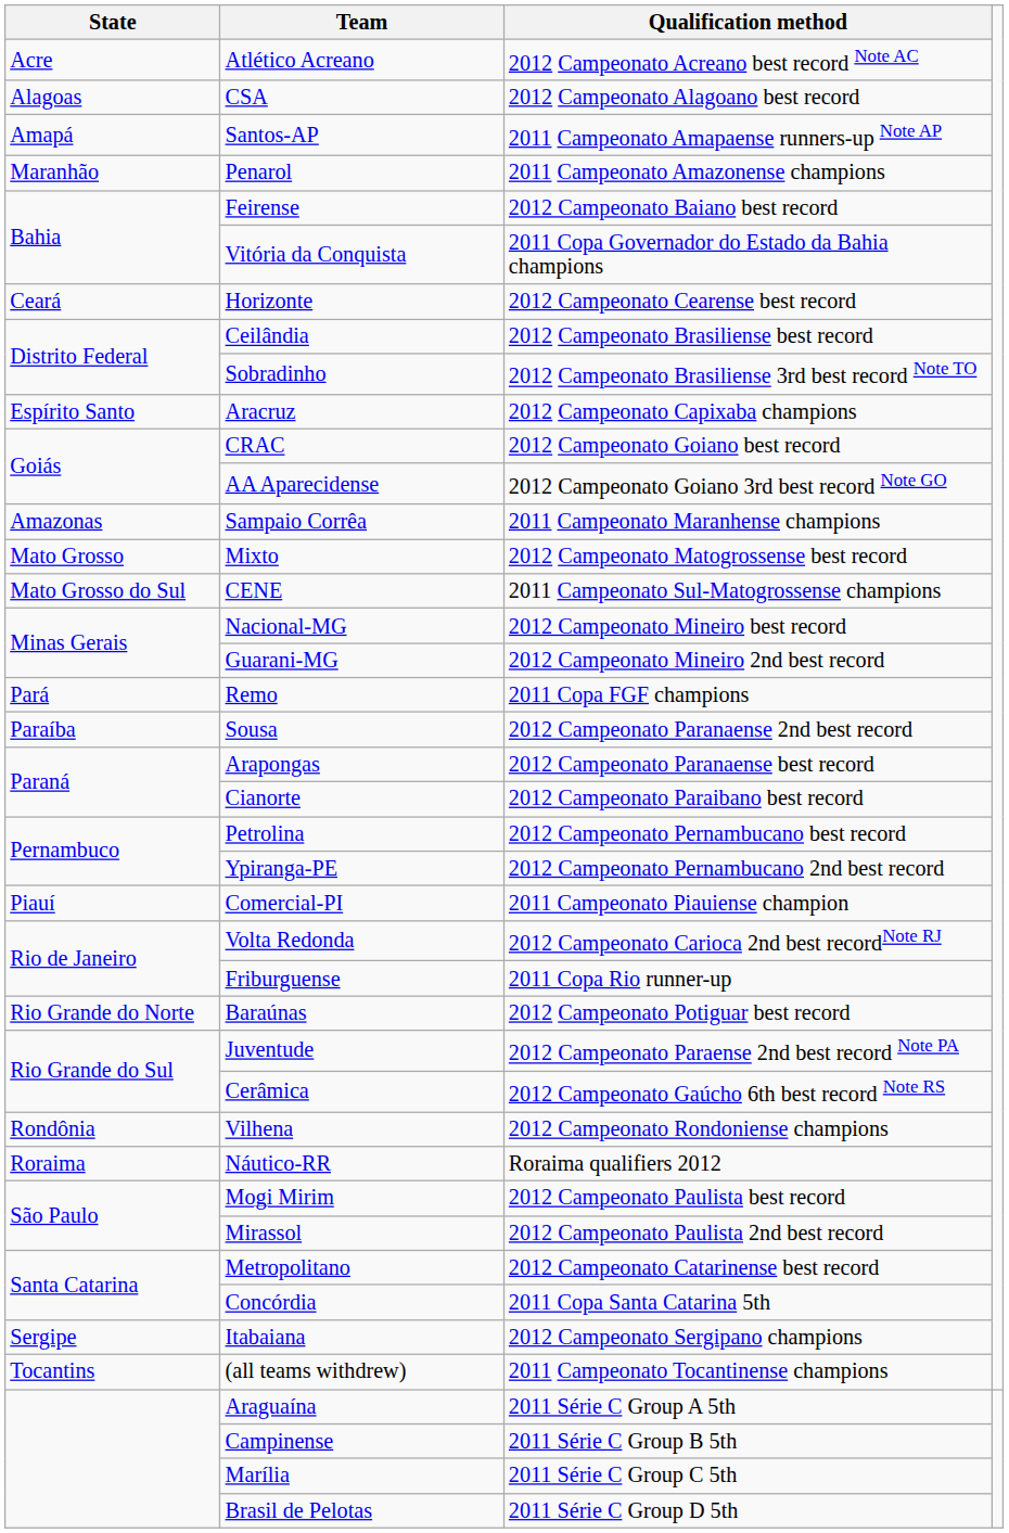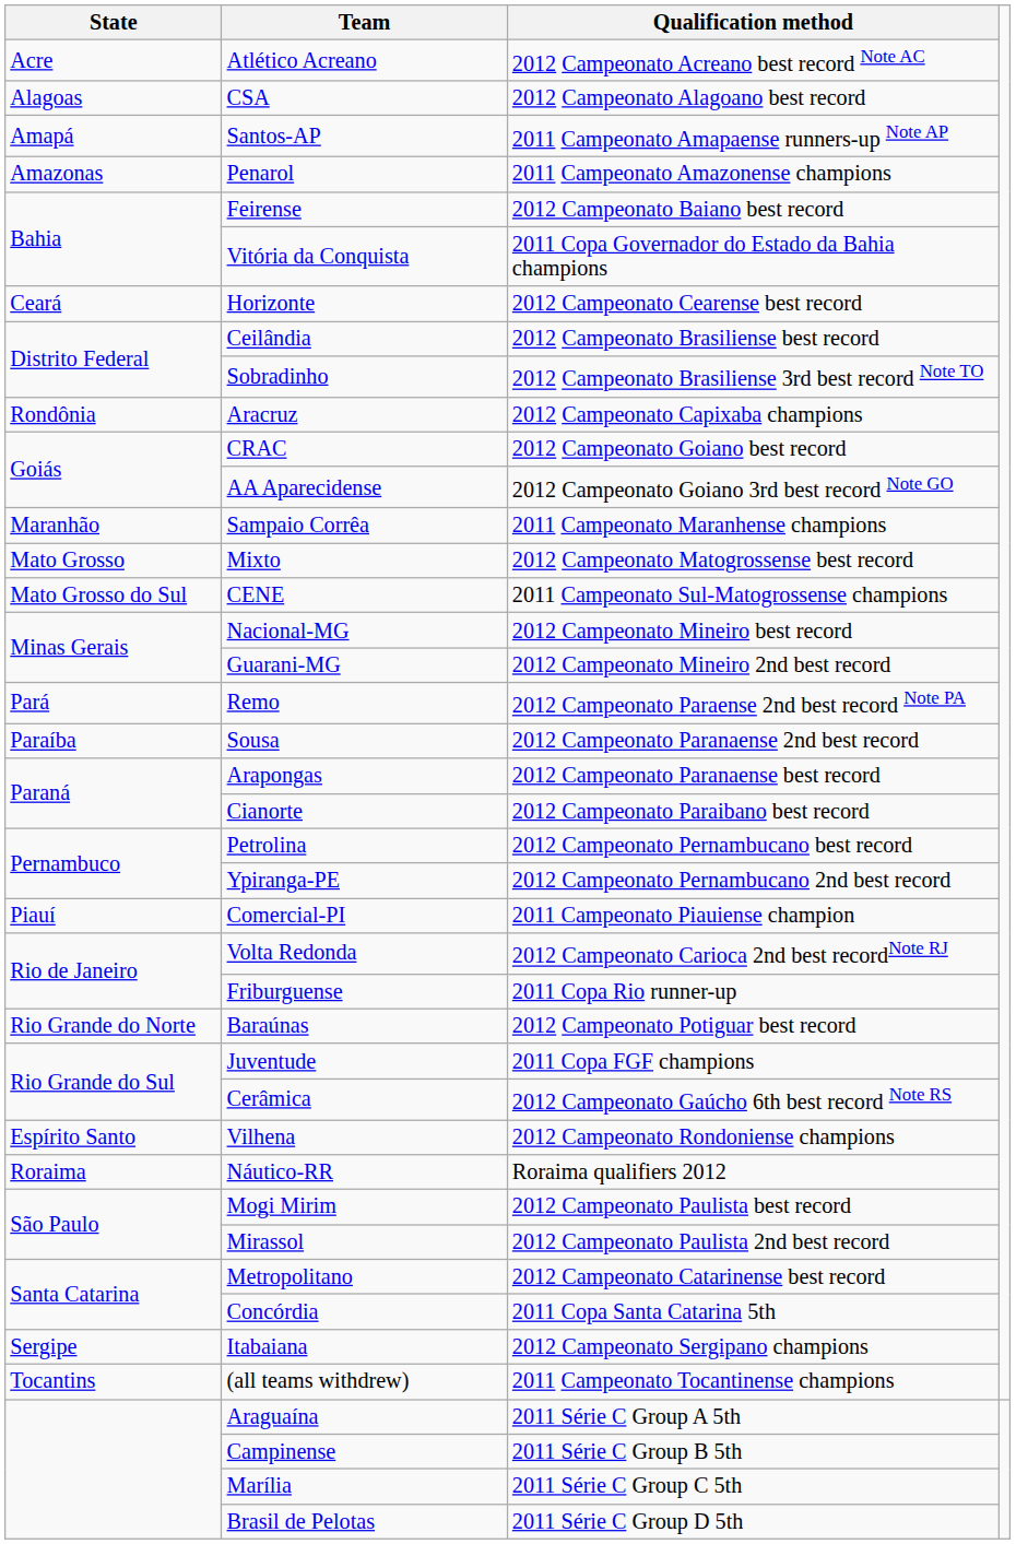Penarol | State: Maranhão -> Amazonas
Aracruz | State: Espírito Santo -> Rondônia
Sampaio Corrêa | State: Amazonas -> Maranhão
Remo | Qualification method: 2011 Copa FGF champions -> 2012 Campeonato Paraense 2nd best record Note PA
Juventude | Qualification method: 2012 Campeonato Paraense 2nd best record Note PA -> 2011 Copa FGF champions
Vilhena | State: Rondônia -> Espírito Santo
